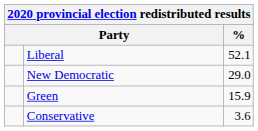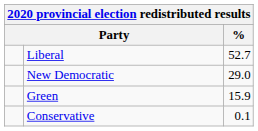Liberal | %: 52.1 -> 52.7
Conservative | %: 3.6 -> 0.1
